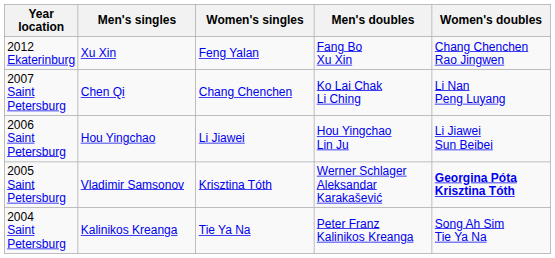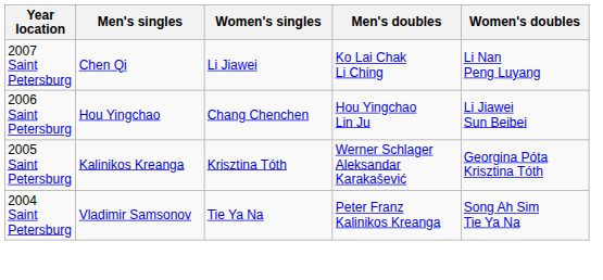- row: 2012 Ekaterinburg | Xu Xin | Feng Yalan | Fang Bo Xu Xin | Chang Chenchen Rao Jingwen
2007 Saint Petersburg | Women's singles: Chang Chenchen -> Li Jiawei
2006 Saint Petersburg | Women's singles: Li Jiawei -> Chang Chenchen
2005 Saint Petersburg | Men's singles: Vladimir Samsonov -> Kalinikos Kreanga
2005 Saint Petersburg | Women's doubles: bold -> normal
2004 Saint Petersburg | Men's singles: Kalinikos Kreanga -> Vladimir Samsonov
